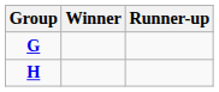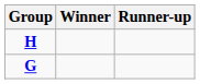rows swapped: G <-> H
